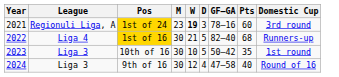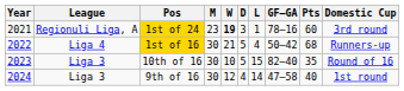+ column: L | 1 | 4 | 15 | 14
1st of 16 | GF–GA: 82–40 -> 50–42
10th of 16 | GF–GA: 50–42 -> 82–40
10th of 16 | Domestic Cup: 1st round -> Round of 16
9th of 16 | Domestic Cup: Round of 16 -> 1st round
